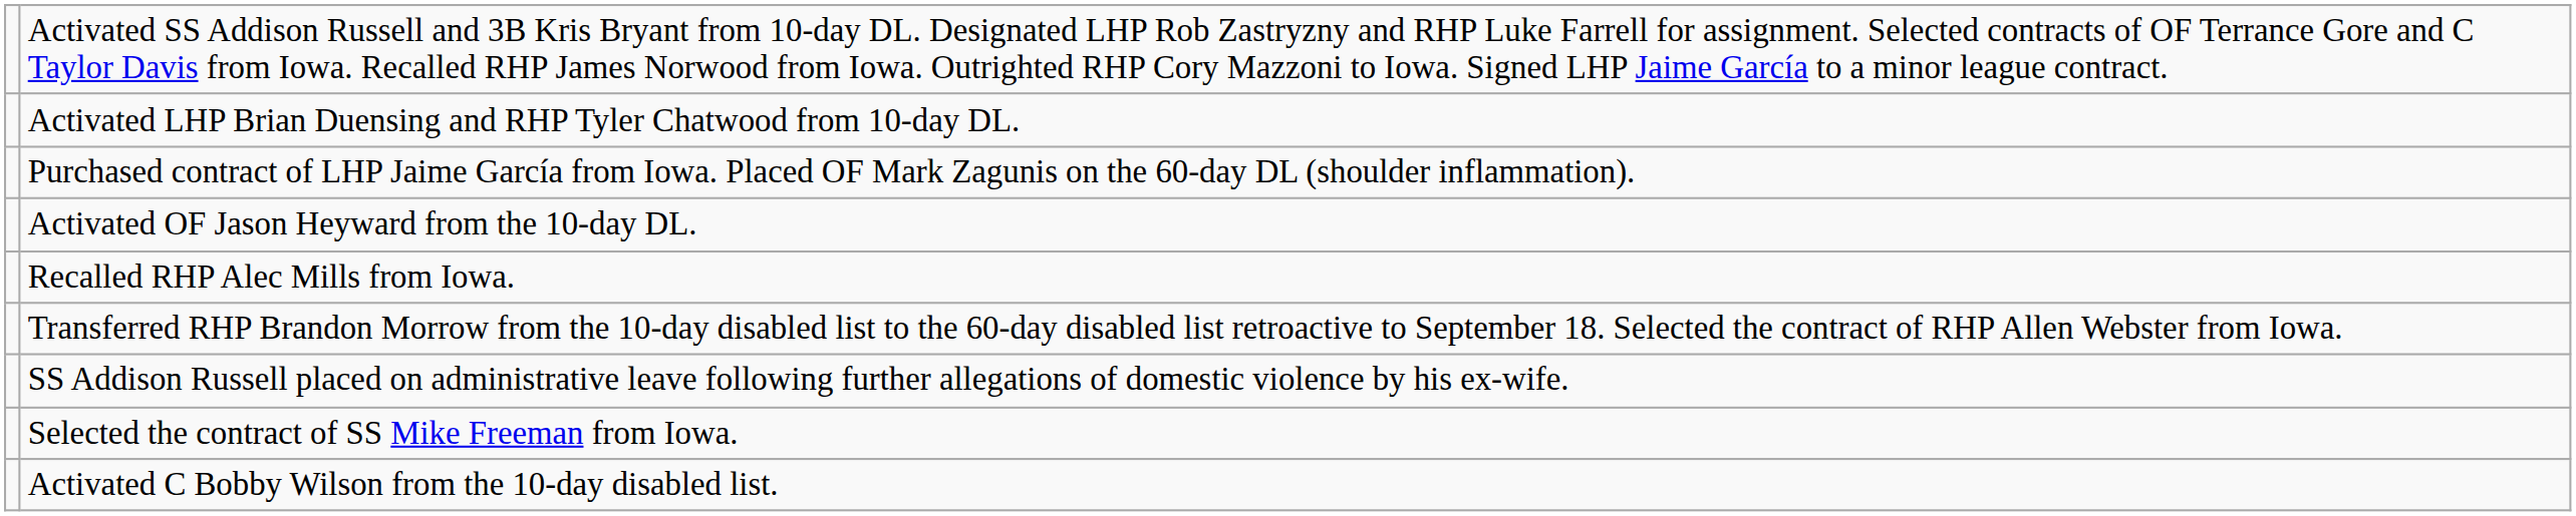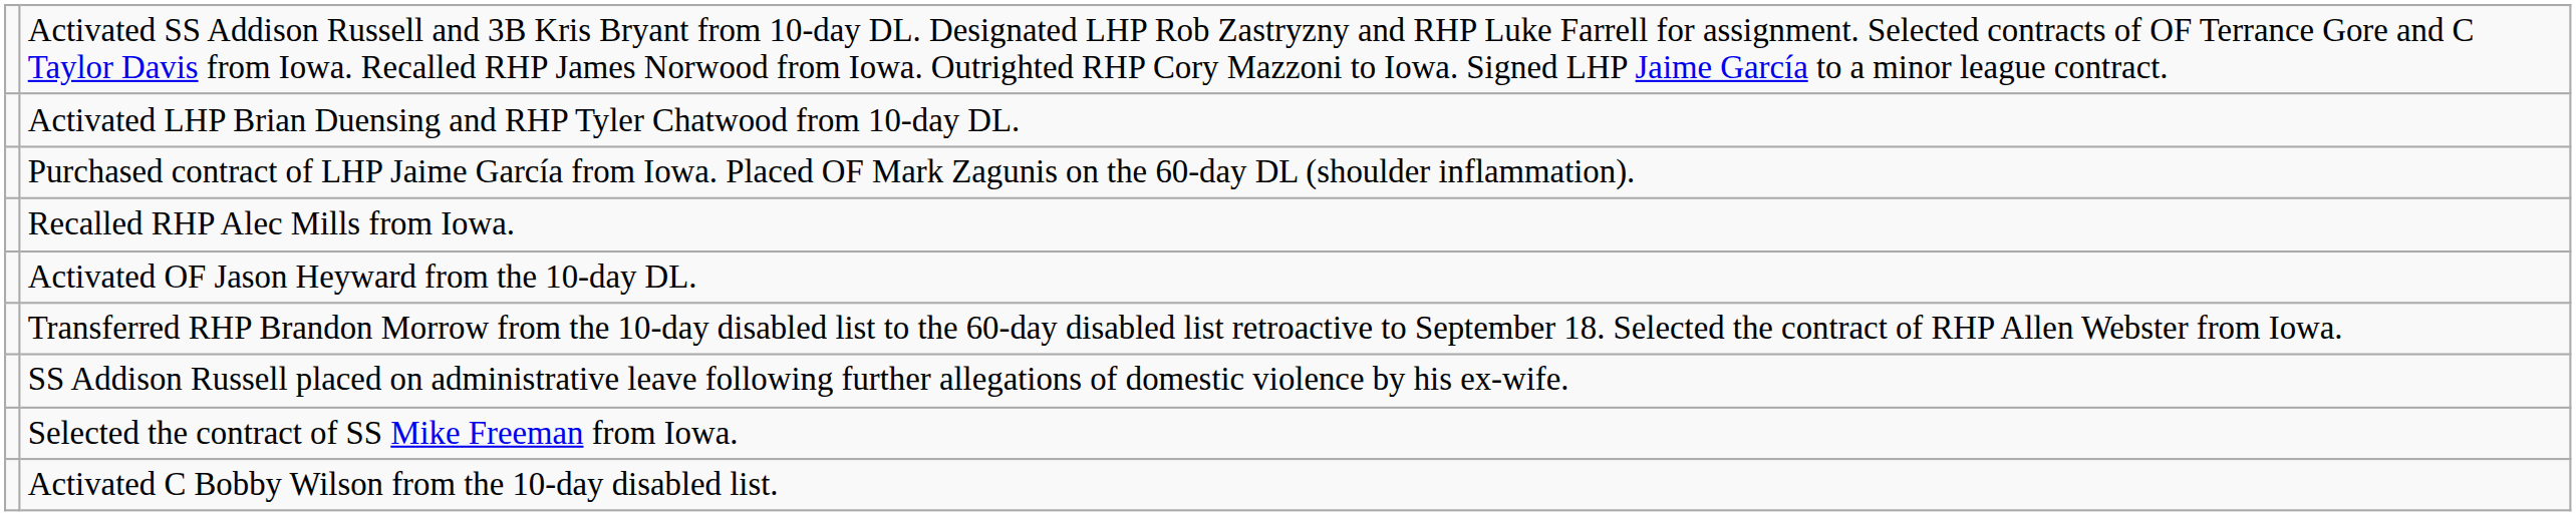rows swapped: Recalled RHP Alec Mills from Iowa. <-> Activated OF Jason Heyward from the 10-day DL.
